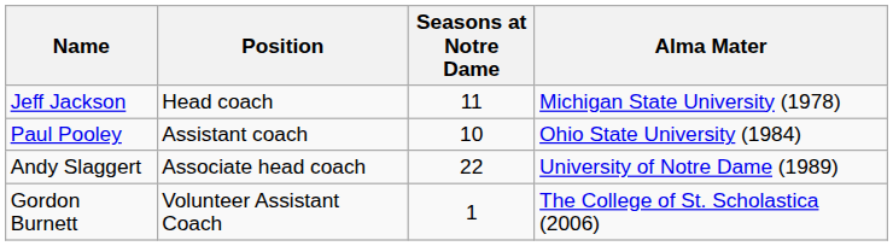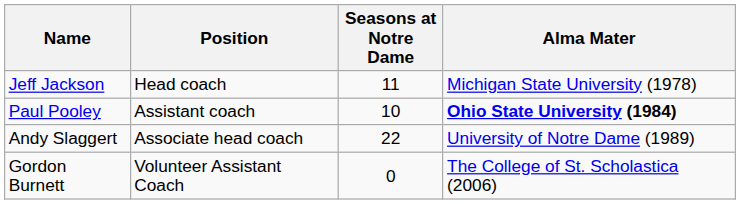Paul Pooley | Alma Mater: normal -> bold
Gordon Burnett | Seasons at Notre Dame: 1 -> 0
